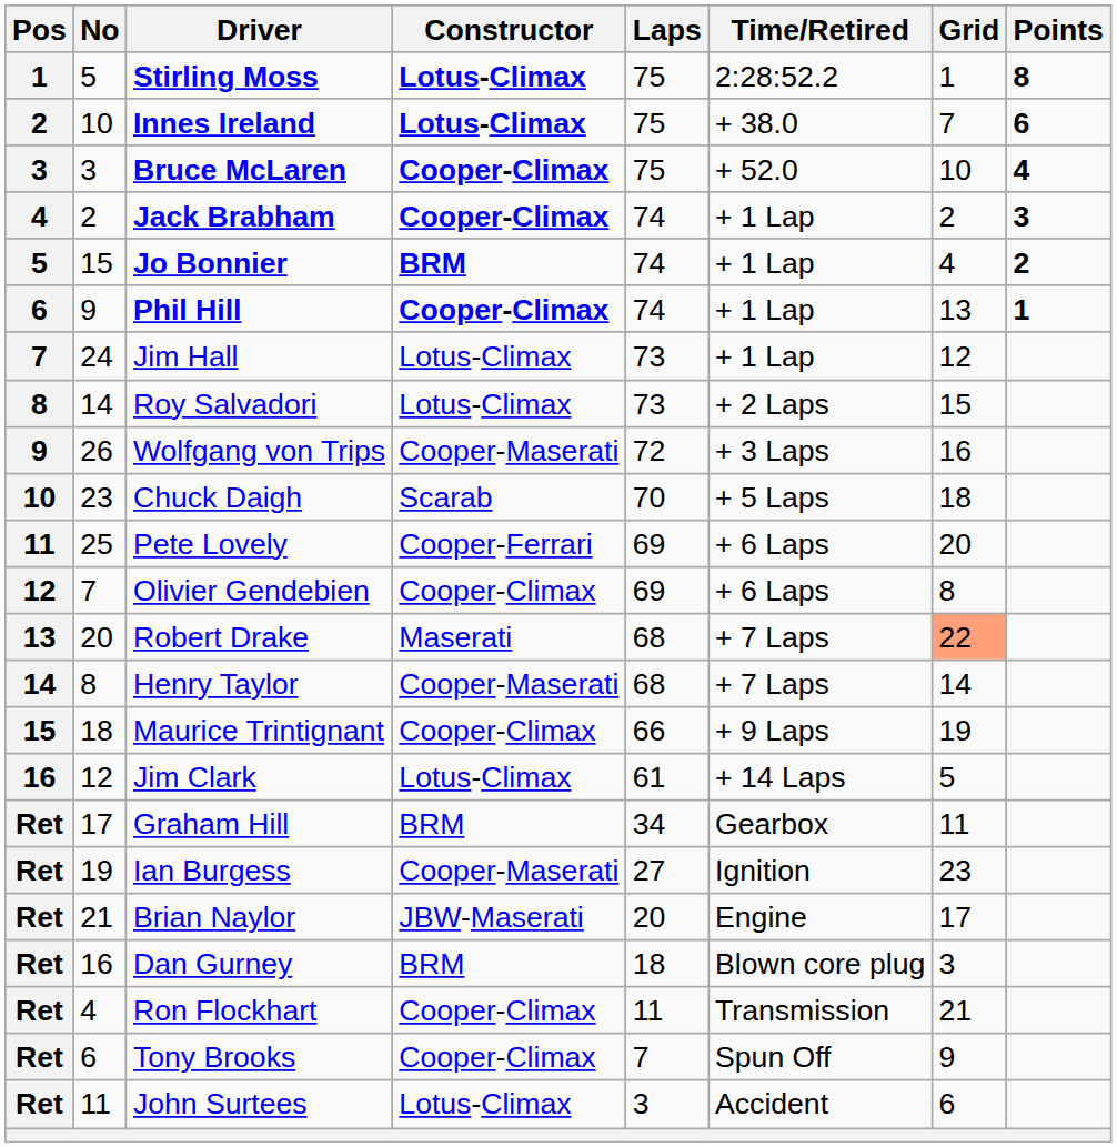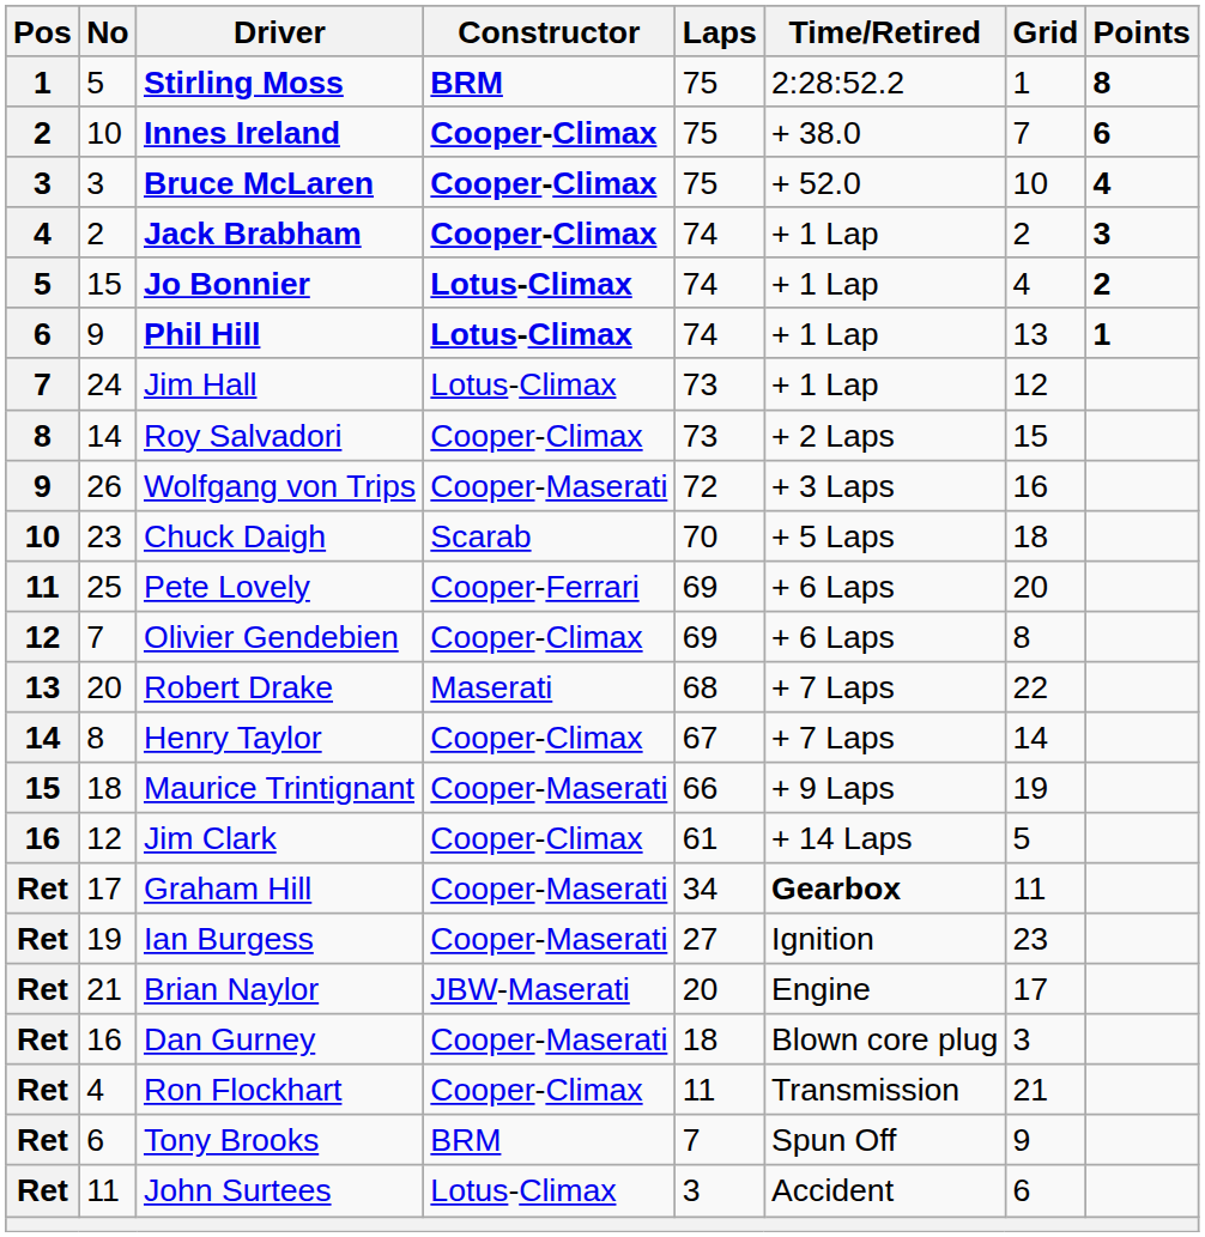Stirling Moss | Constructor: Lotus-Climax -> BRM
Innes Ireland | Constructor: Lotus-Climax -> Cooper-Climax
Jo Bonnier | Constructor: BRM -> Lotus-Climax
Phil Hill | Constructor: Cooper-Climax -> Lotus-Climax
Roy Salvadori | Constructor: Lotus-Climax -> Cooper-Climax
Robert Drake | Grid: lightsalmon background -> no background
Henry Taylor | Constructor: Cooper-Maserati -> Cooper-Climax
Henry Taylor | Laps: 68 -> 67
Maurice Trintignant | Constructor: Cooper-Climax -> Cooper-Maserati
Jim Clark | Constructor: Lotus-Climax -> Cooper-Climax
Graham Hill | Constructor: BRM -> Cooper-Maserati
Graham Hill | Time/Retired: normal -> bold
Dan Gurney | Constructor: BRM -> Cooper-Maserati
Tony Brooks | Constructor: Cooper-Climax -> BRM
